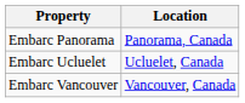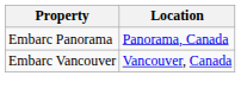- row: Embarc Ucluelet | Ucluelet, Canada
